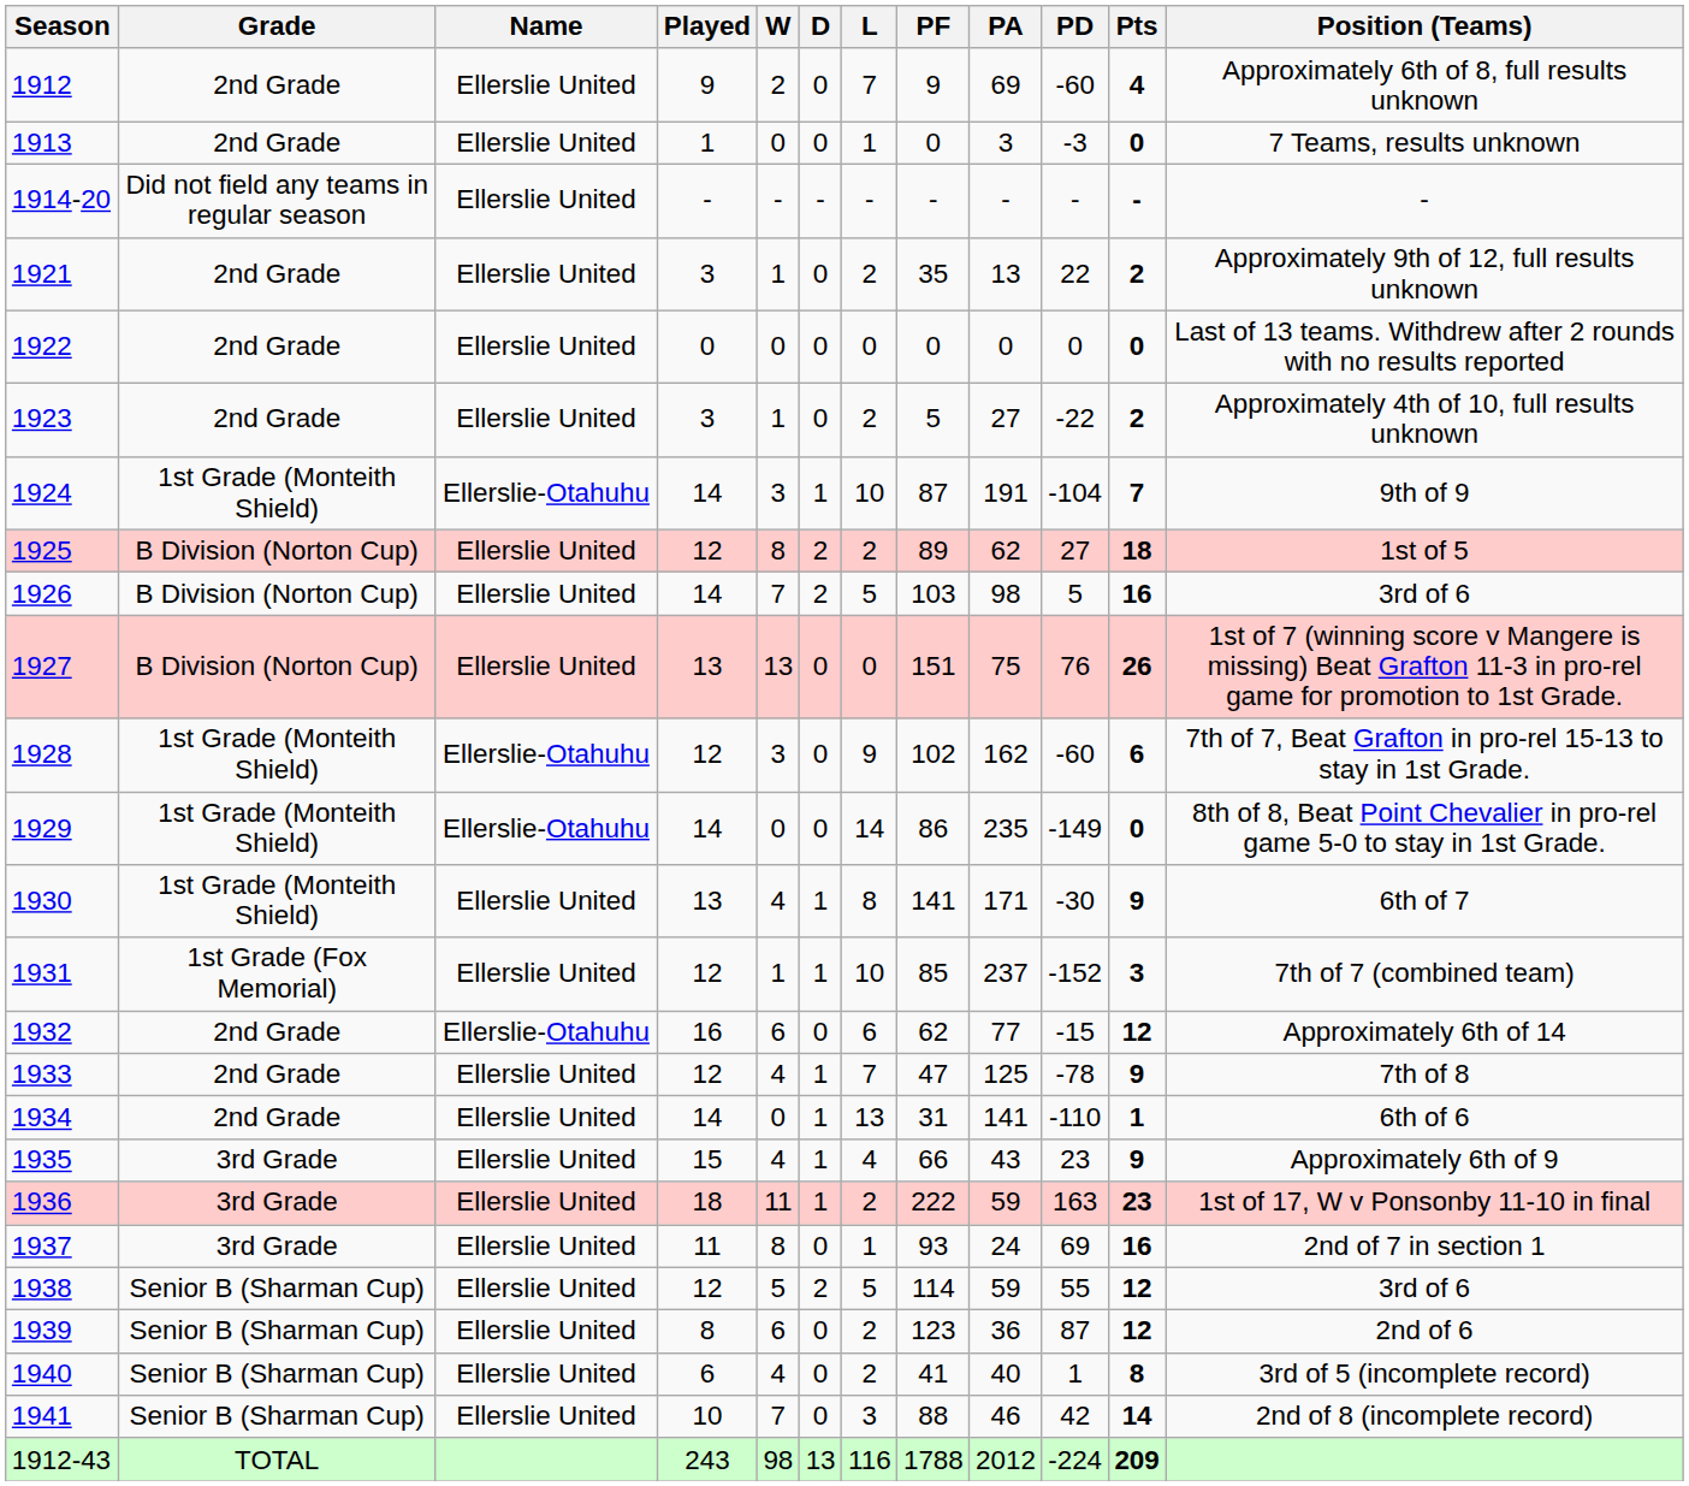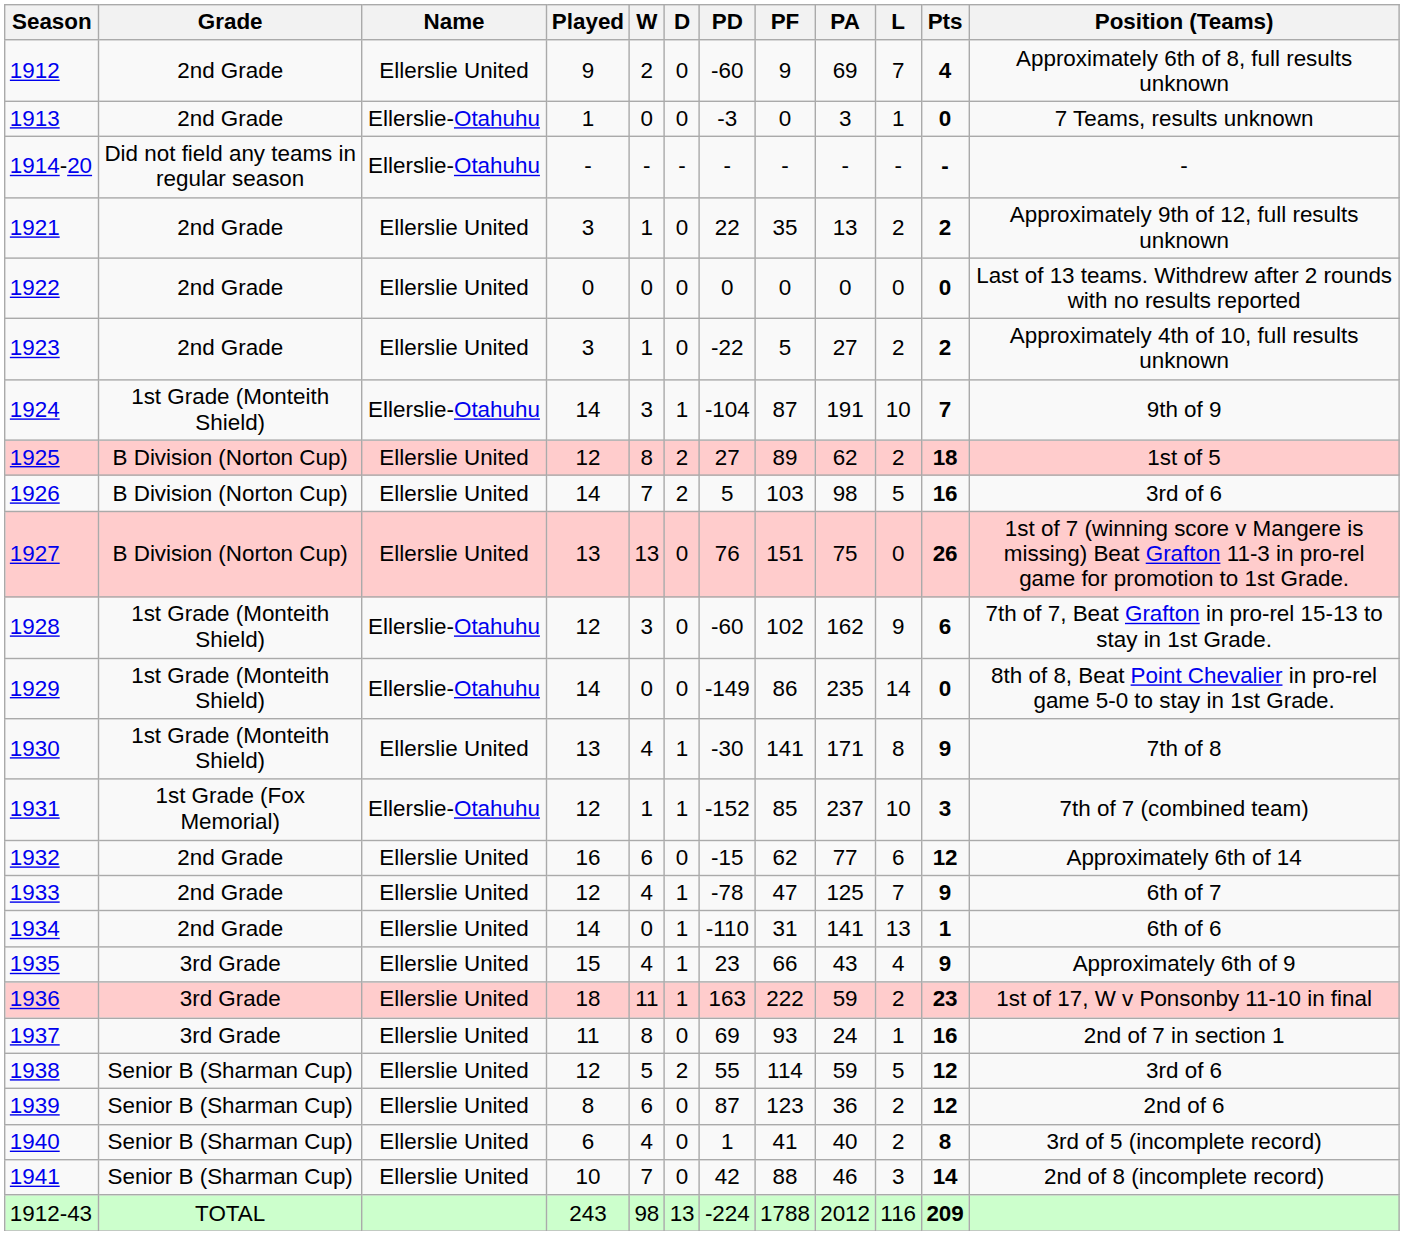columns swapped: L <-> PD
1913 | Name: Ellerslie United -> Ellerslie-Otahuhu
1914-20 | Name: Ellerslie United -> Ellerslie-Otahuhu
1930 | Position (Teams): 6th of 7 -> 7th of 8
1931 | Name: Ellerslie United -> Ellerslie-Otahuhu
1932 | Name: Ellerslie-Otahuhu -> Ellerslie United
1933 | Position (Teams): 7th of 8 -> 6th of 7
